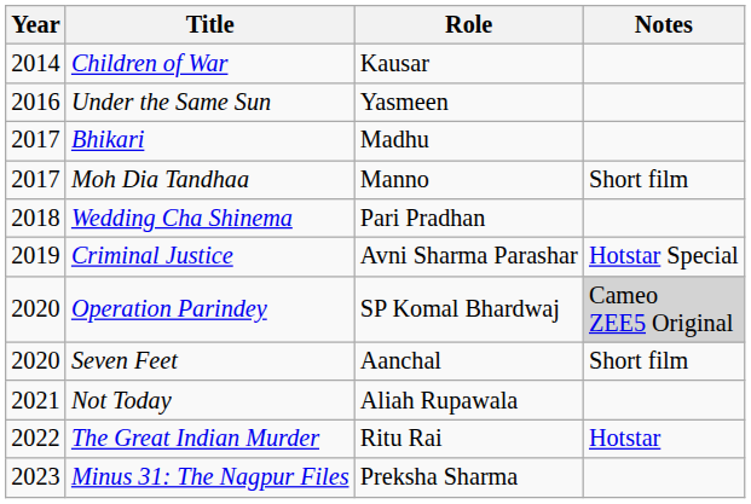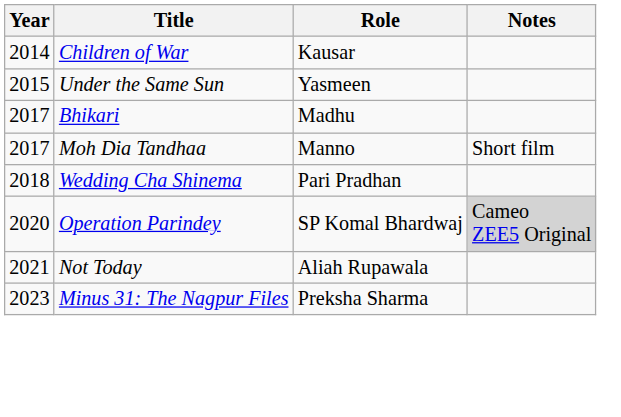Under the Same Sun | Year: 2016 -> 2015
- row: 2019 | Criminal Justice | Avni Sharma Parashar | Hotstar Special
- row: 2020 | Seven Feet | Aanchal | Short film
- row: 2022 | The Great Indian Murder | Ritu Rai | Hotstar
